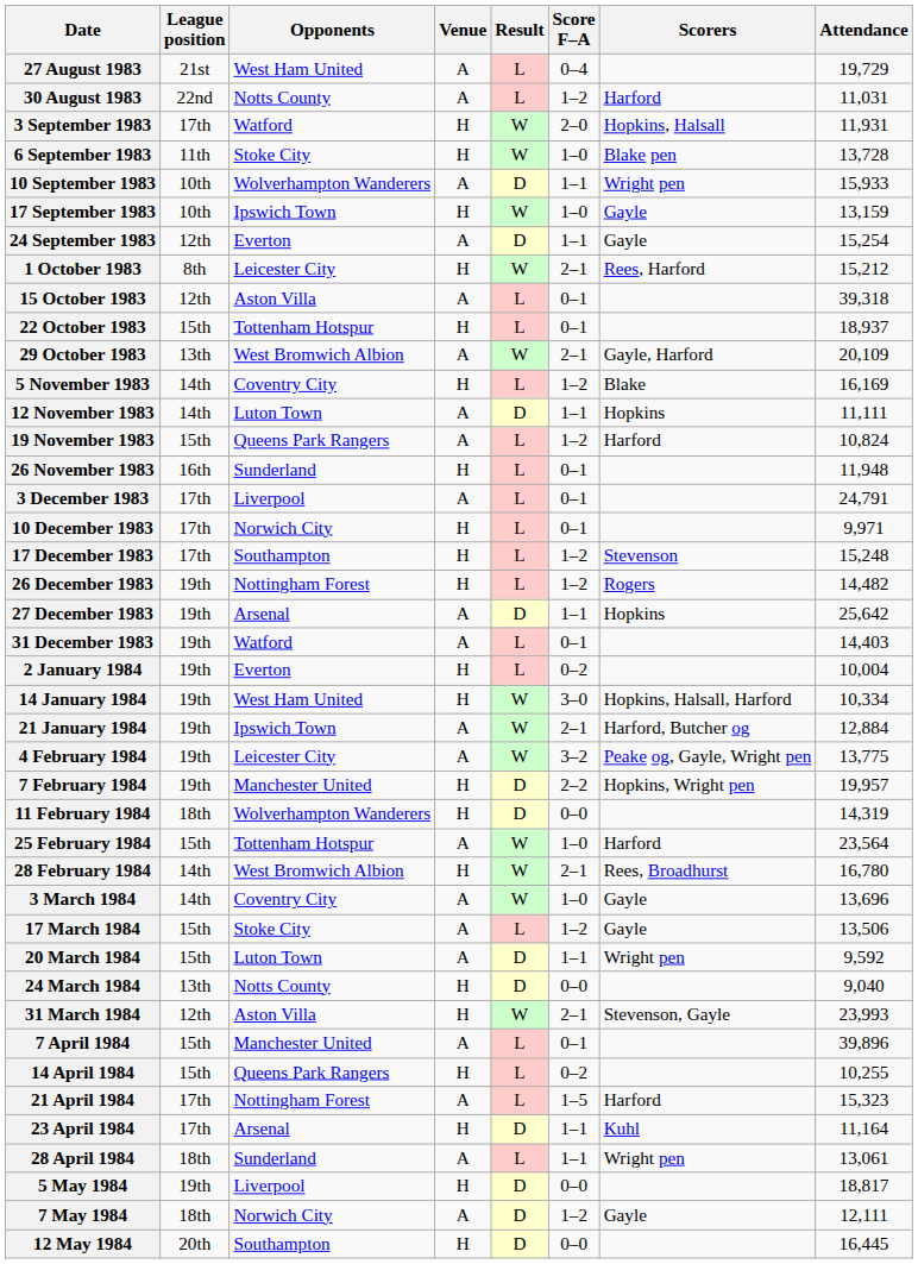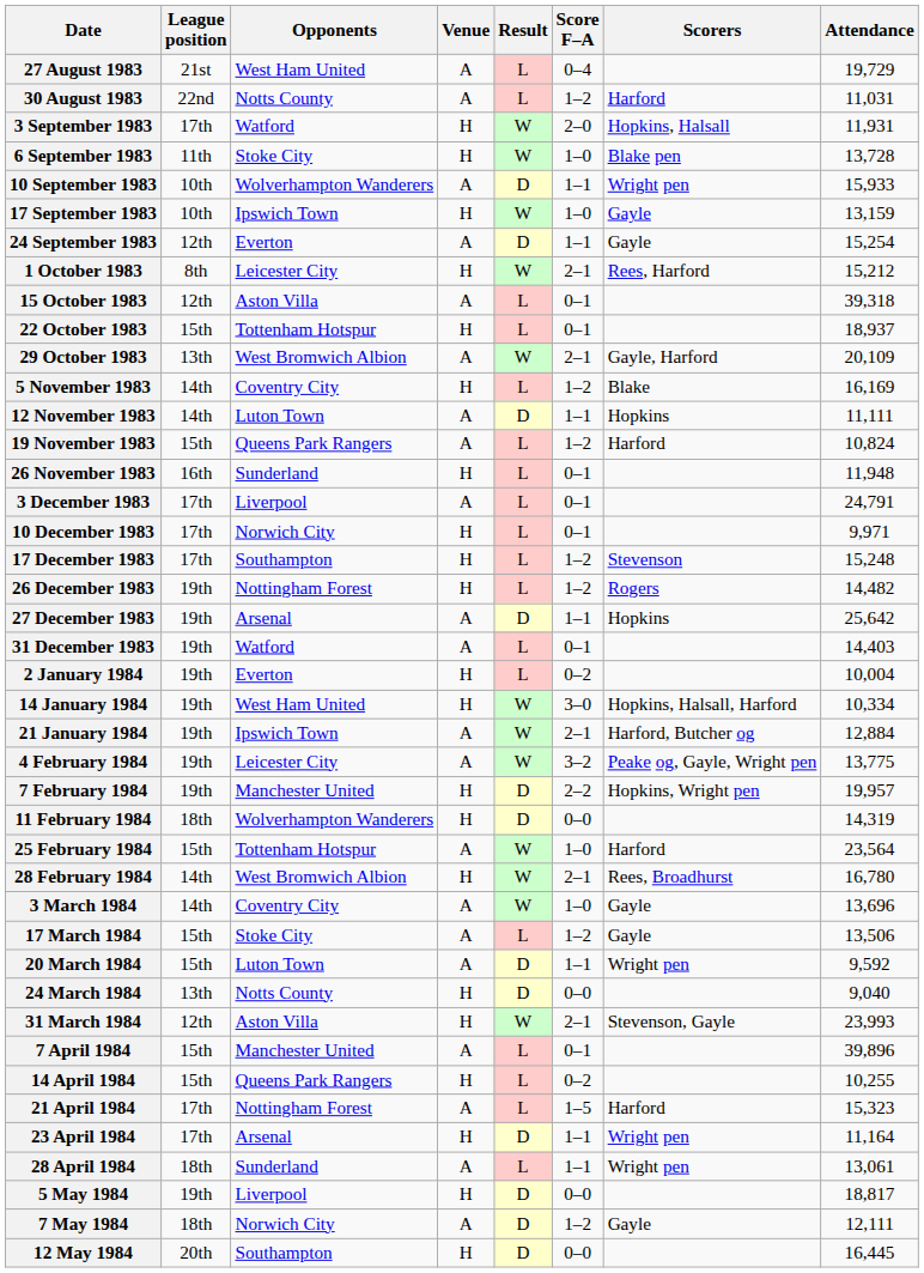23 April 1984 | Scorers: Kuhl -> Wright pen
